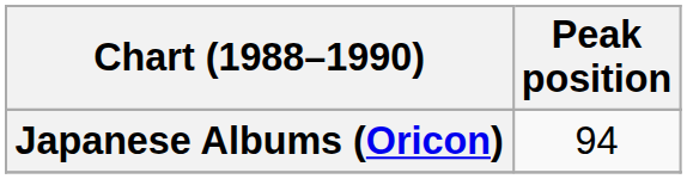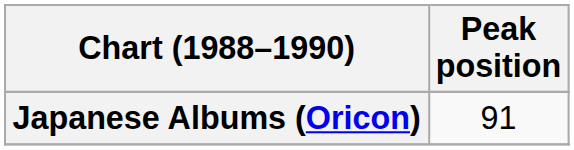Japanese Albums (Oricon) | Peak position: 94 -> 91
